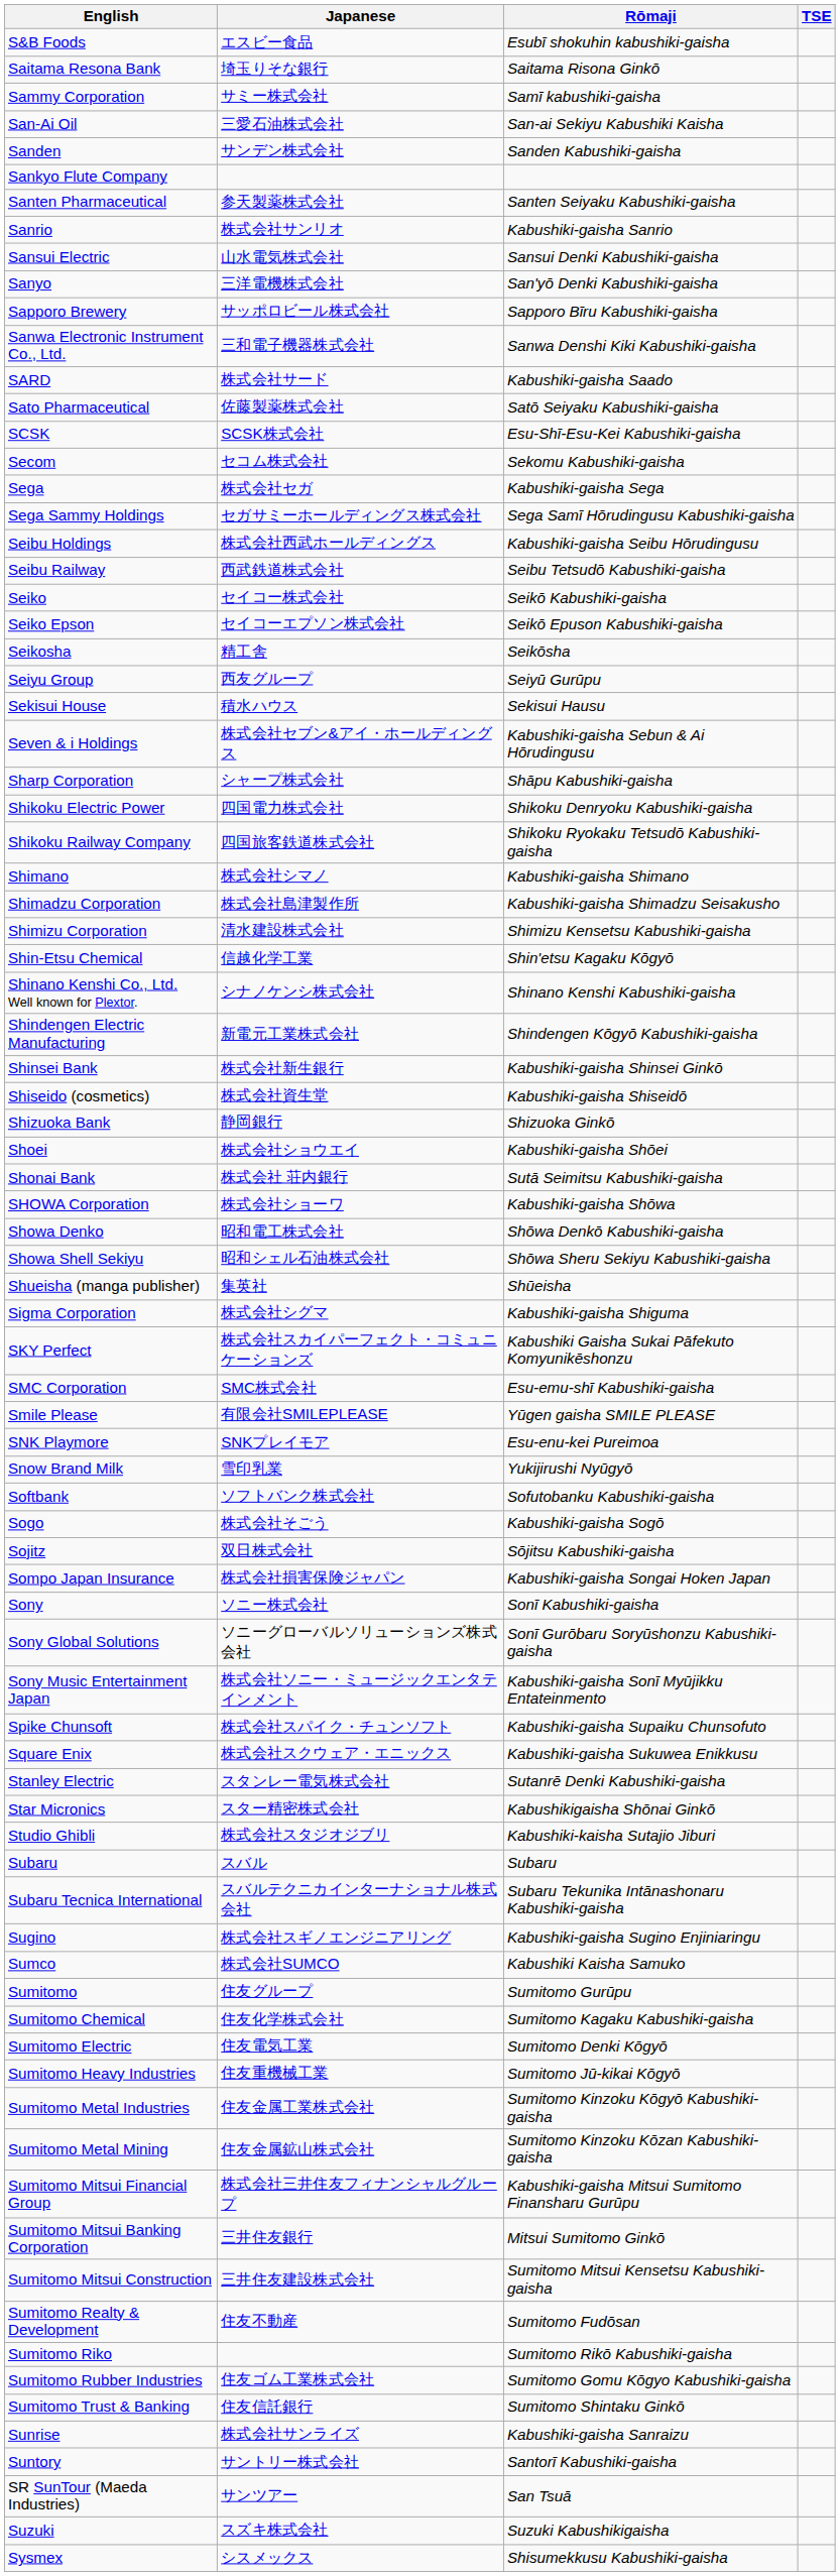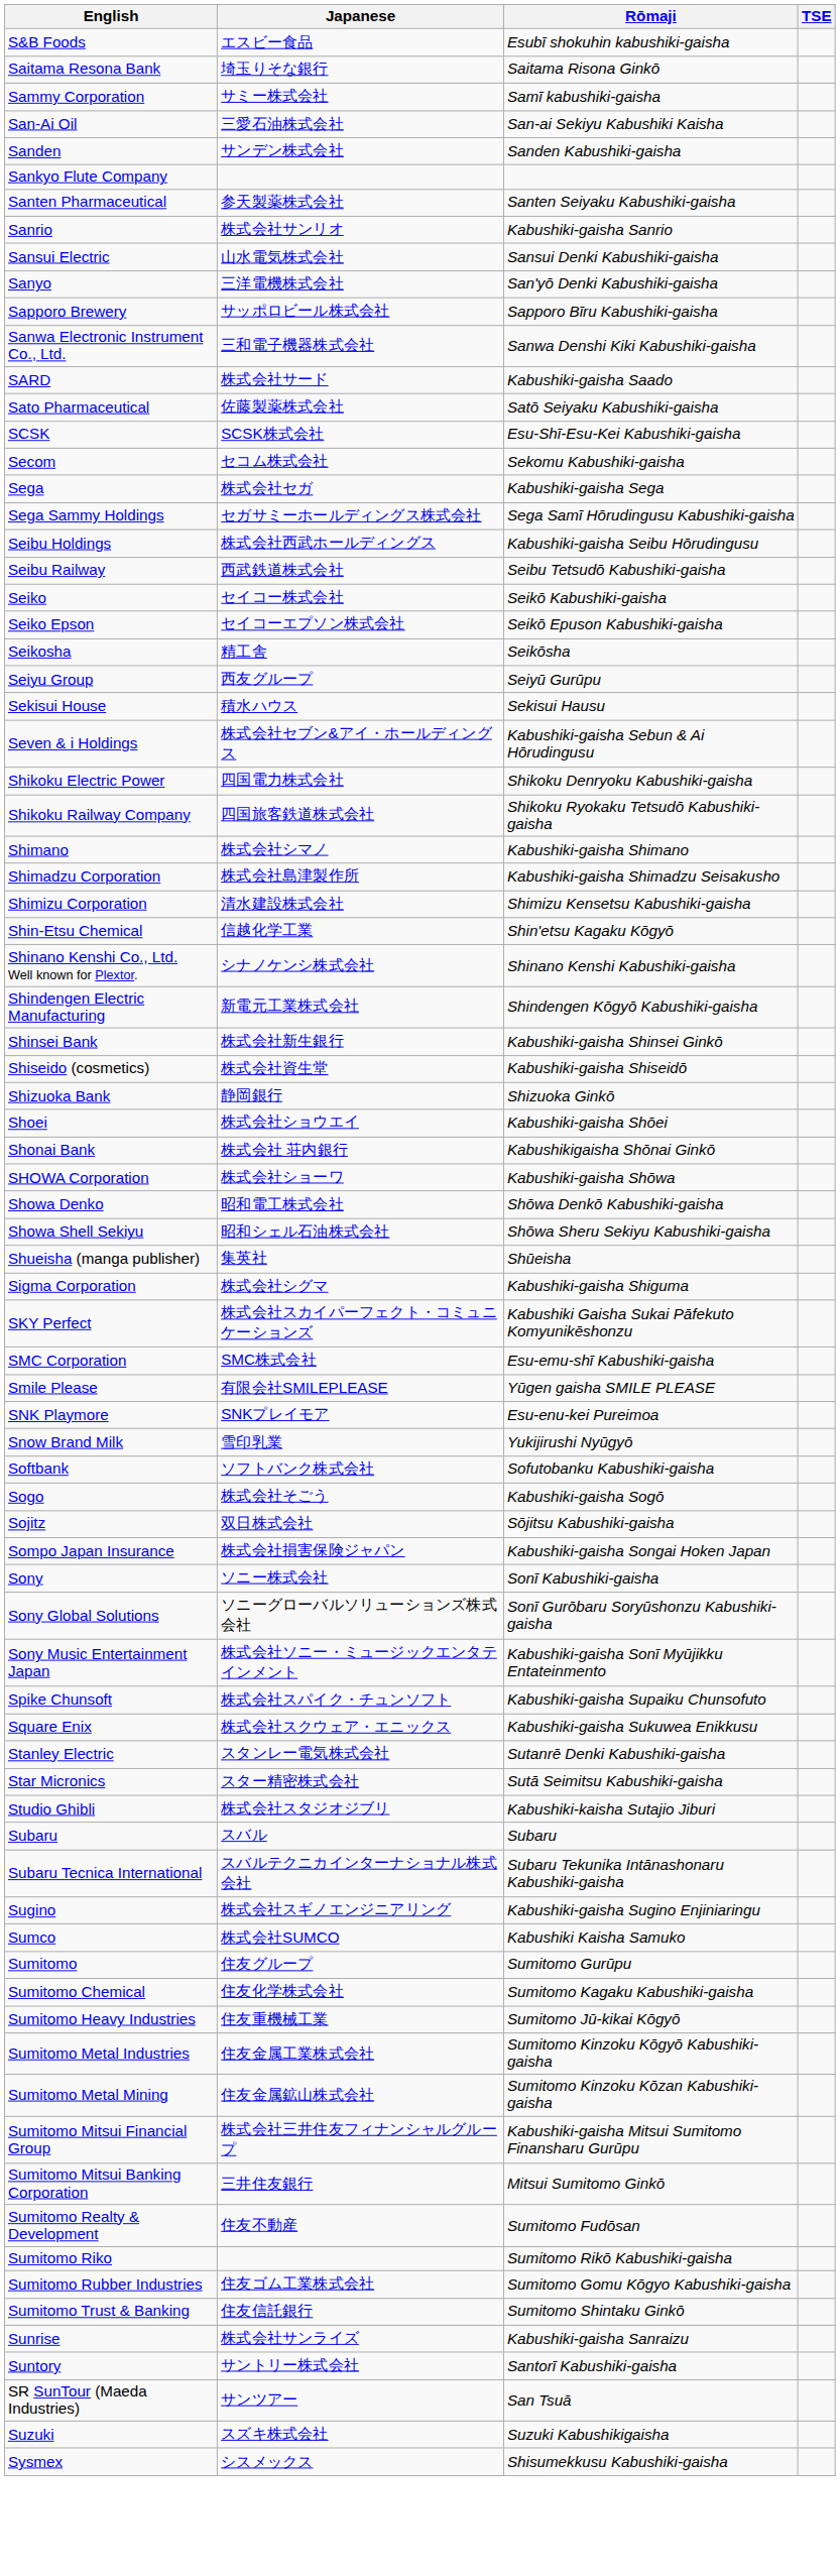- row: Sharp Corporation | シャープ株式会社 | Shāpu Kabushiki-gaisha
Shonai Bank | Rōmaji: Sutā Seimitsu Kabushiki-gaisha -> Kabushikigaisha Shōnai Ginkō
Star Micronics | Rōmaji: Kabushikigaisha Shōnai Ginkō -> Sutā Seimitsu Kabushiki-gaisha
- row: Sumitomo Electric | 住友電気工業 | Sumitomo Denki Kōgyō
- row: Sumitomo Mitsui Construction | 三井住友建設株式会社 | Sumitomo Mitsui Kensetsu Kabushiki-gaisha
